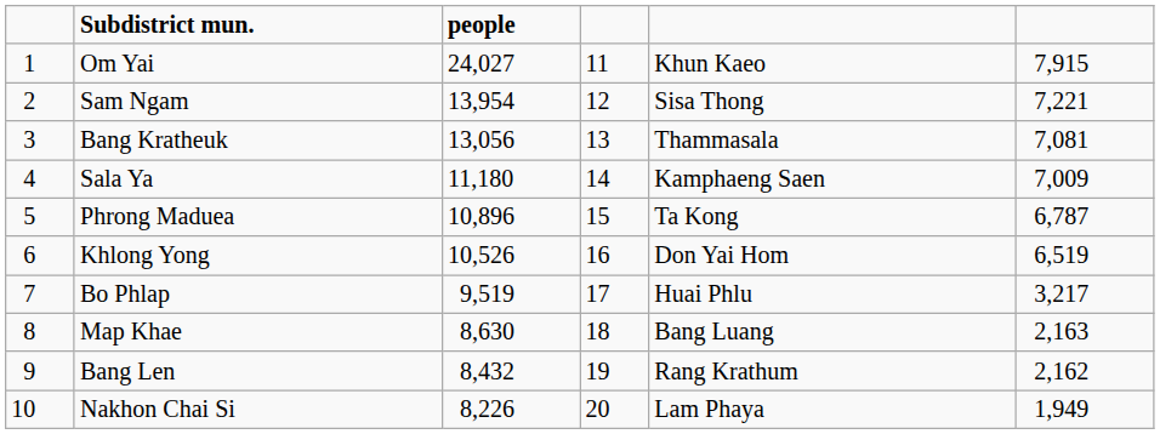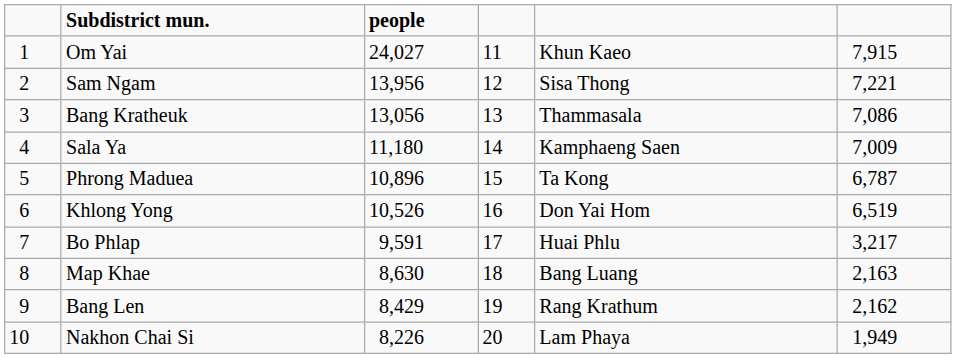Sam Ngam | people: 13,954 -> 13,956
Bang Kratheuk | column 6: 7,081 -> 7,086
Bo Phlap | people: 9,519 -> 9,591
Bang Len | people: 8,432 -> 8,429
